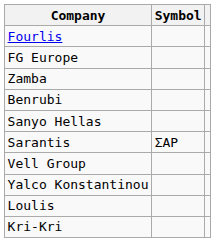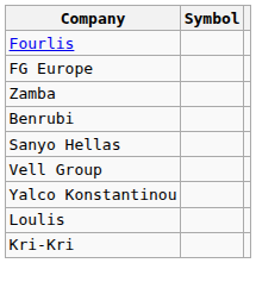- row: Sarantis | ΣΑΡ
